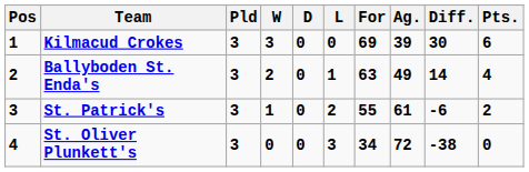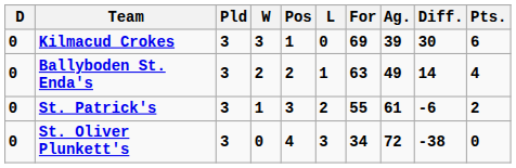columns swapped: Pos <-> D
